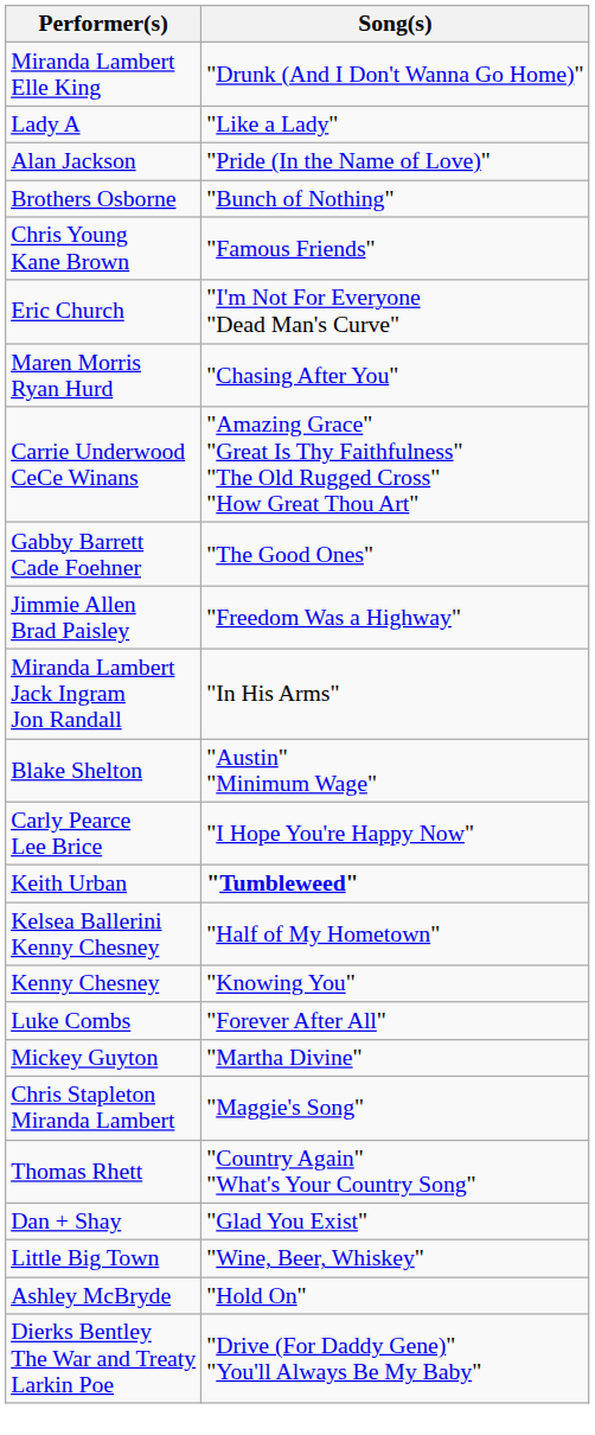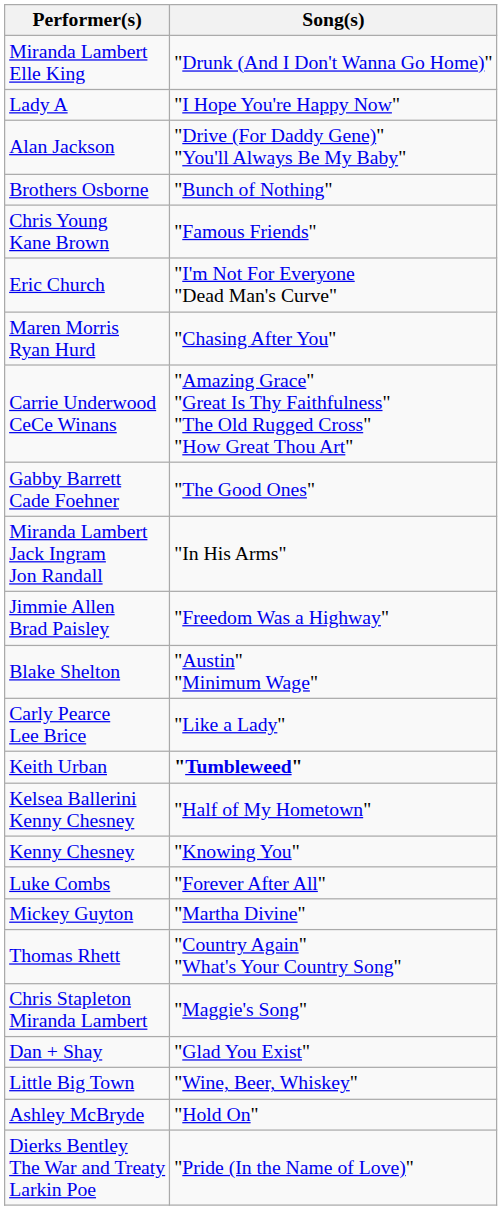Lady A | Song(s): "Like a Lady" -> "I Hope You're Happy Now"
Alan Jackson | Song(s): "Pride (In the Name of Love)" -> "Drive (For Daddy Gene)" "You'll Always Be My Baby"
rows swapped: Jimmie Allen Brad Paisley <-> Miranda Lambert Jack Ingram Jon Randall
Carly Pearce Lee Brice | Song(s): "I Hope You're Happy Now" -> "Like a Lady"
rows swapped: Thomas Rhett <-> Chris Stapleton Miranda Lambert
Dierks Bentley The War and Treaty Larkin Poe | Song(s): "Drive (For Daddy Gene)" "You'll Always Be My Baby" -> "Pride (In the Name of Love)"
